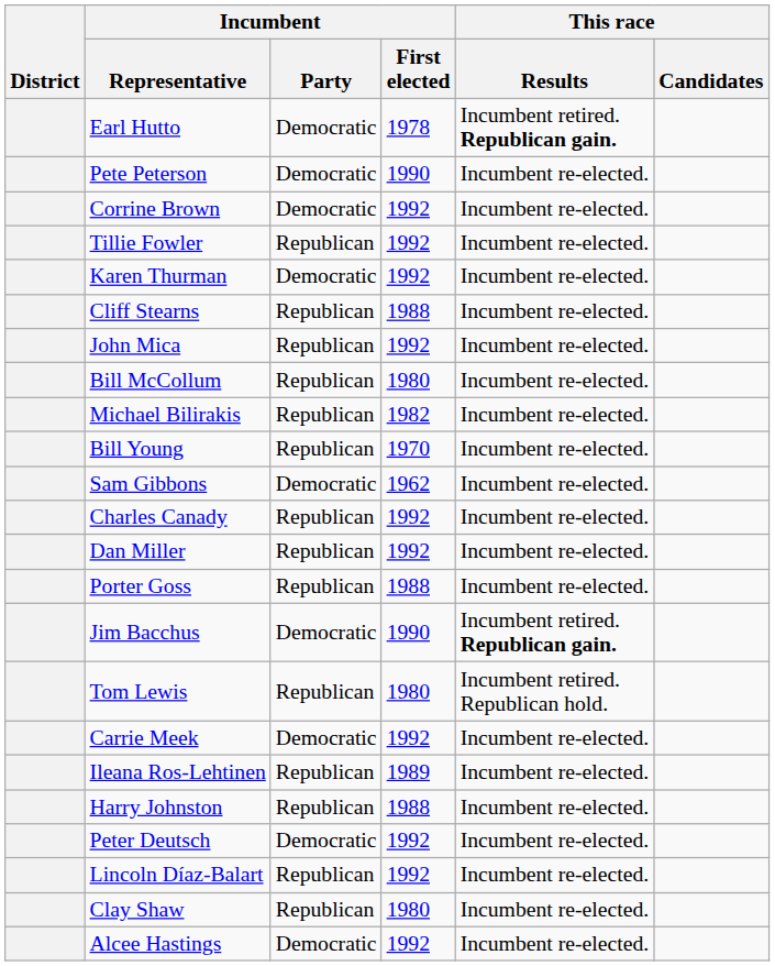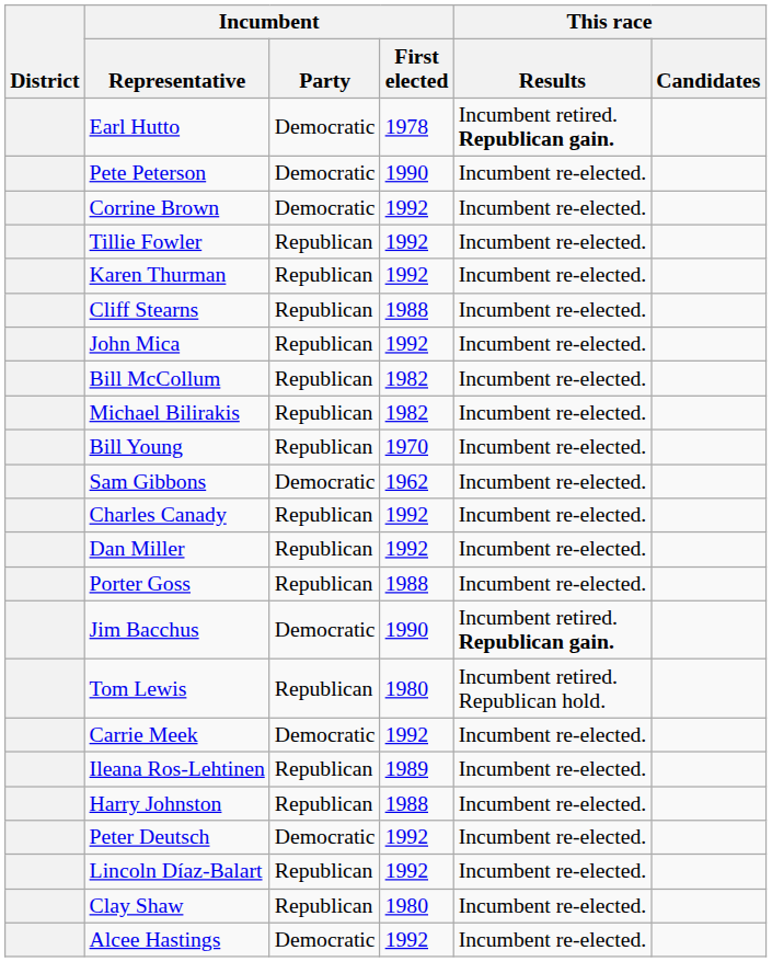Karen Thurman | Incumbent / Party: Democratic -> Republican
Bill McCollum | Incumbent / First elected: 1980 -> 1982
